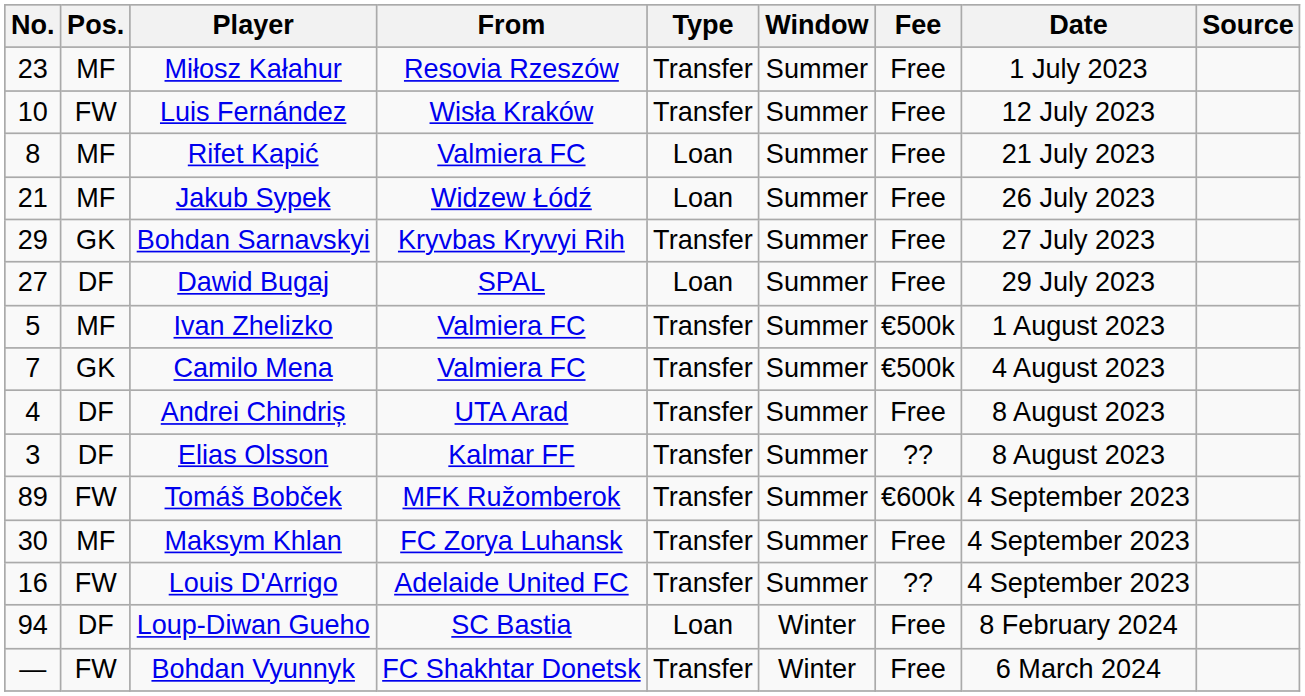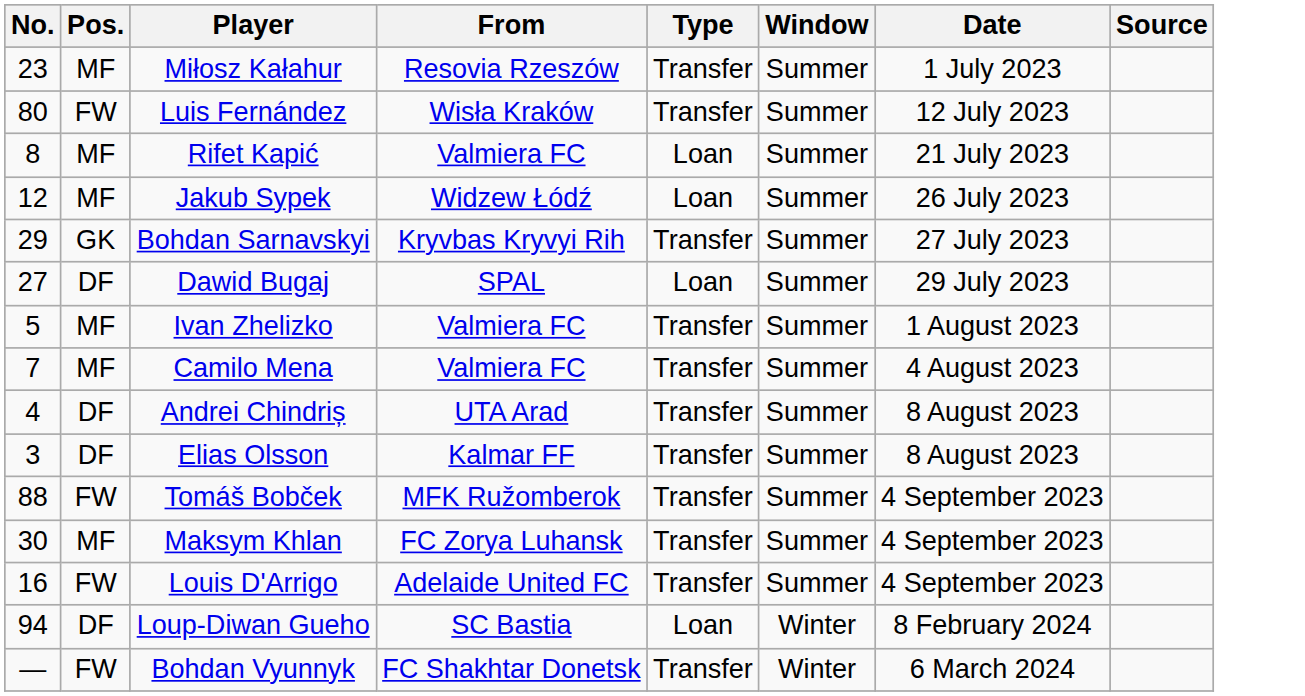- column: Fee | Free | Free | Free | Free | Free | Free | €500k | €500k | Free | ?? | €600k | Free | ?? | Free | Free
Luis Fernández | No.: 10 -> 80
Jakub Sypek | No.: 21 -> 12
Camilo Mena | Pos.: GK -> MF
Tomáš Bobček | No.: 89 -> 88
